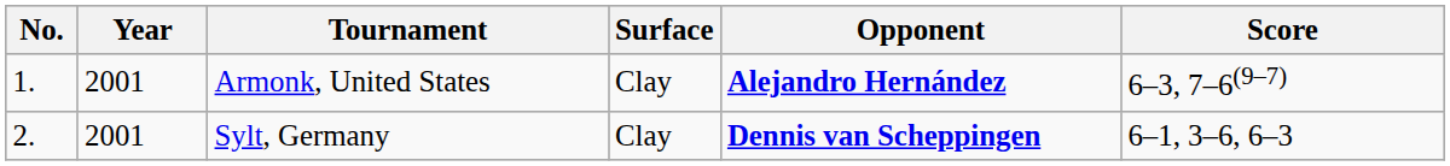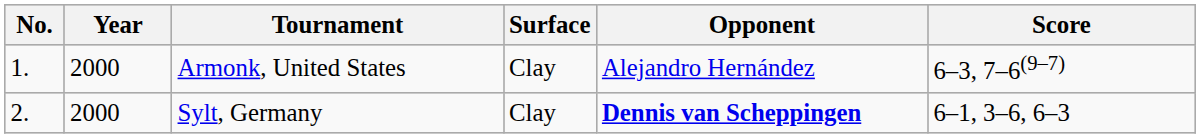Armonk, United States | Year: 2001 -> 2000
Armonk, United States | Opponent: bold -> normal
Sylt, Germany | Year: 2001 -> 2000
